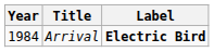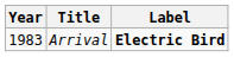Arrival | Year: 1984 -> 1983
